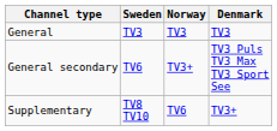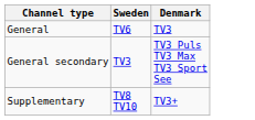- column: Norway | TV3 | TV3+ | TV6
General | Sweden: TV3 -> TV6
General secondary | Sweden: TV6 -> TV3
